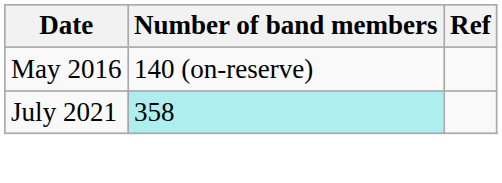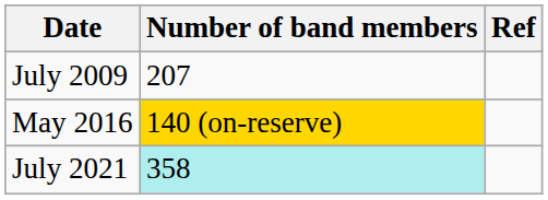+ row: July 2009 | 207
May 2016 | Number of band members: no background -> gold background
